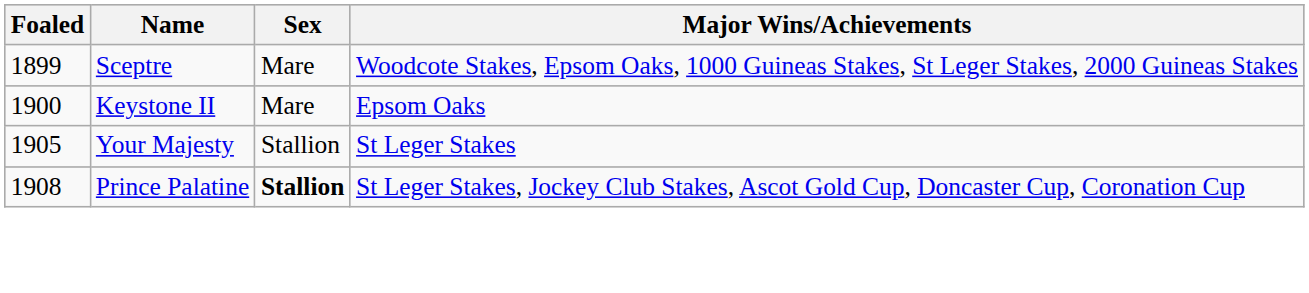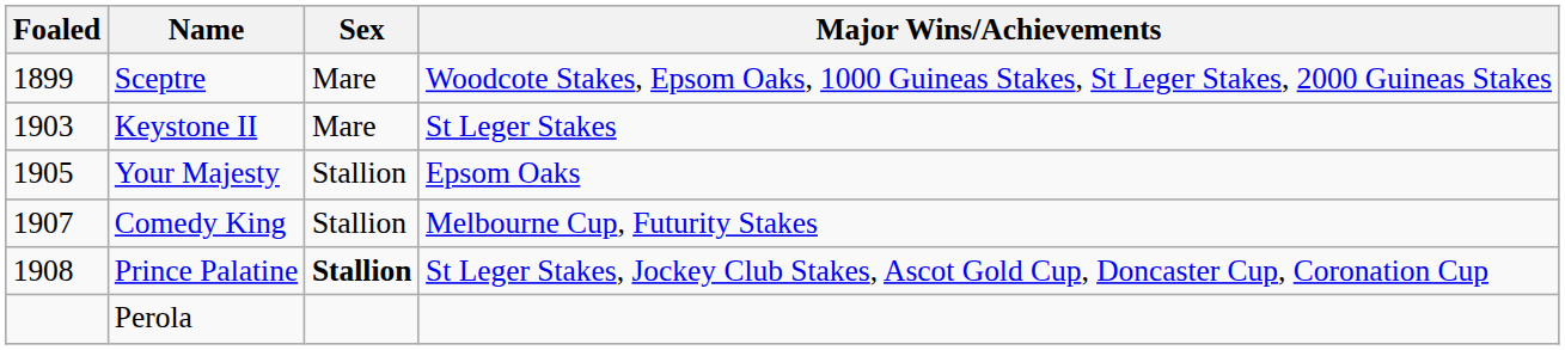Keystone II | Foaled: 1900 -> 1903
Keystone II | Major Wins/Achievements: Epsom Oaks -> St Leger Stakes
Your Majesty | Major Wins/Achievements: St Leger Stakes -> Epsom Oaks
+ row: 1907 | Comedy King | Stallion | Melbourne Cup, Futurity Stakes
+ row: Perola
